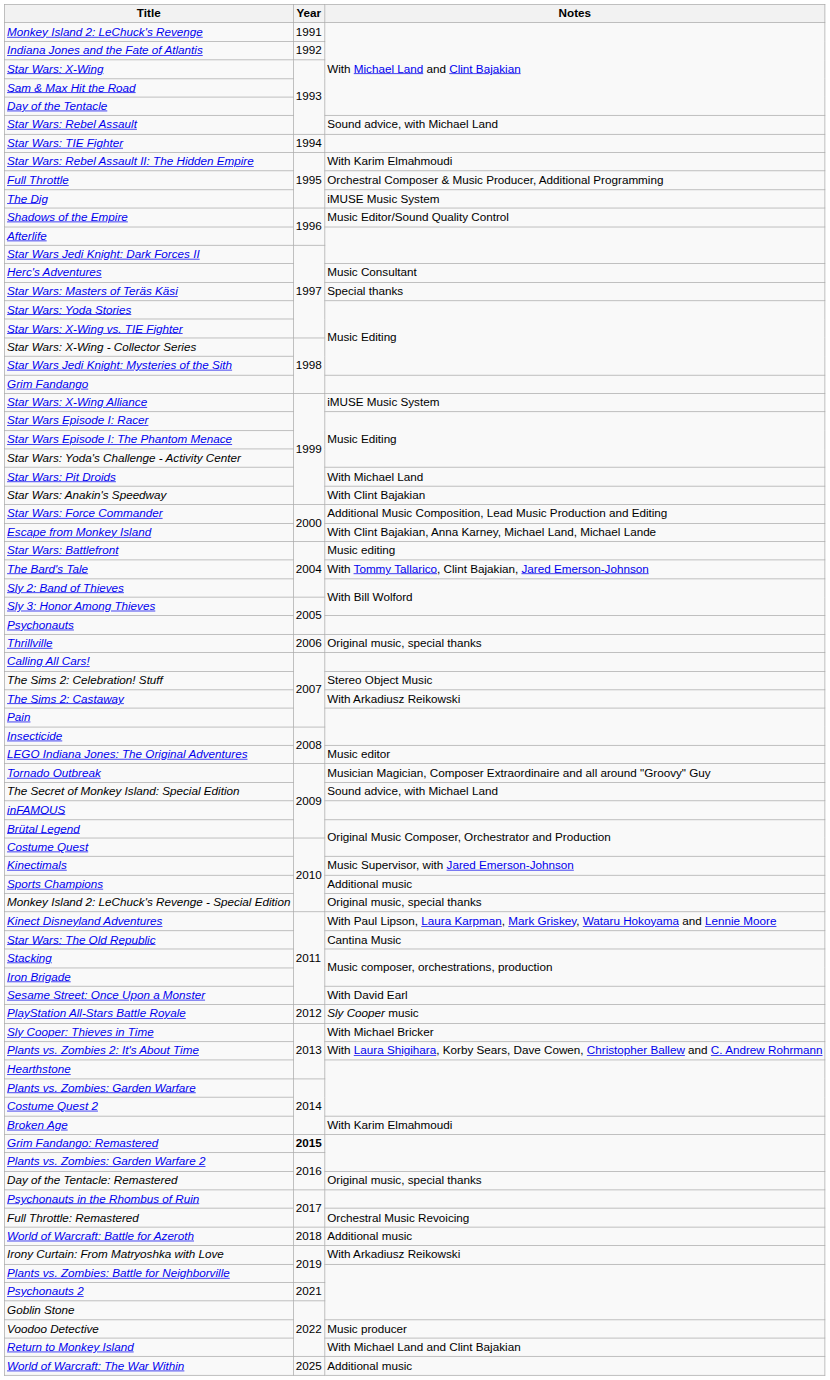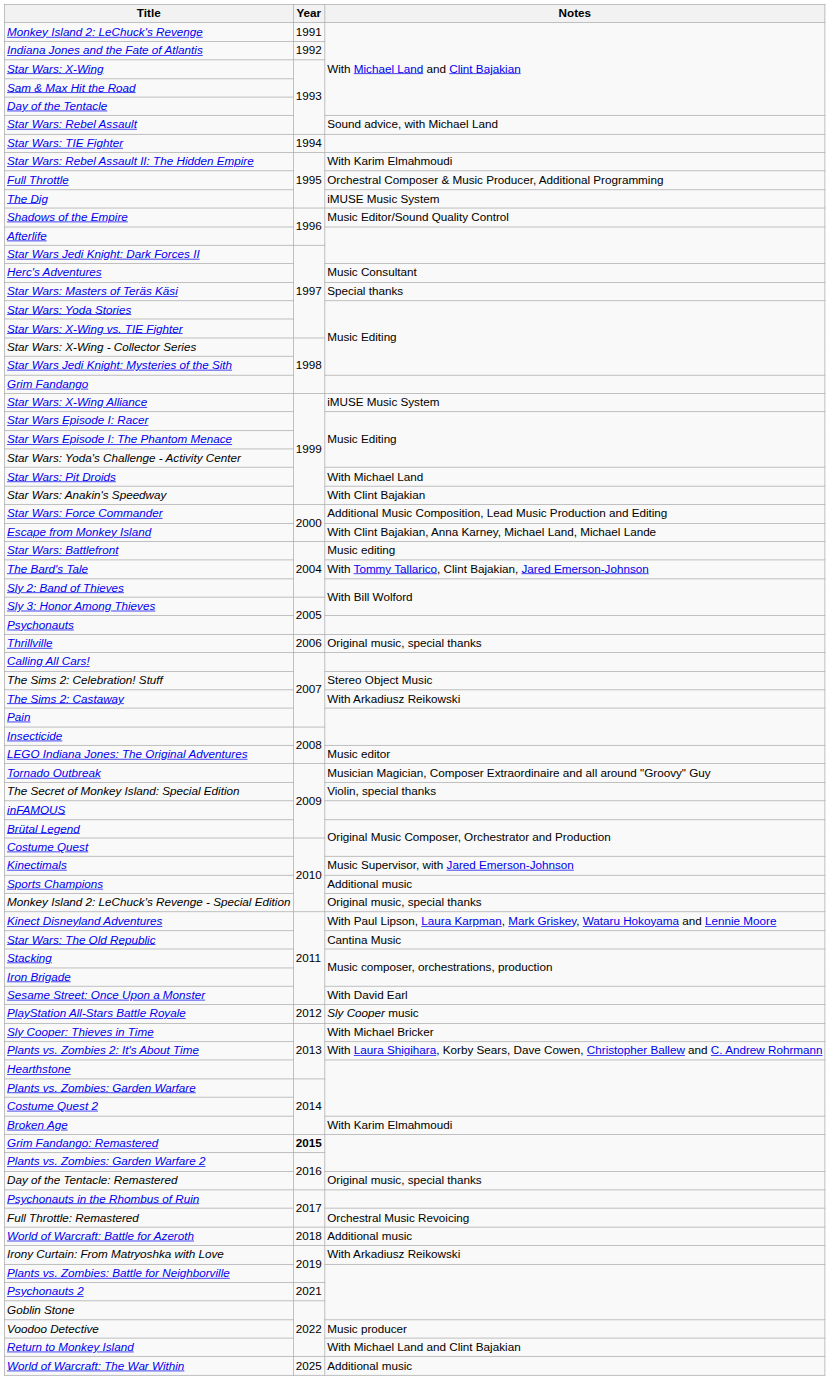The Secret of Monkey Island: Special Edition | Notes: Sound advice, with Michael Land -> Violin, special thanks
